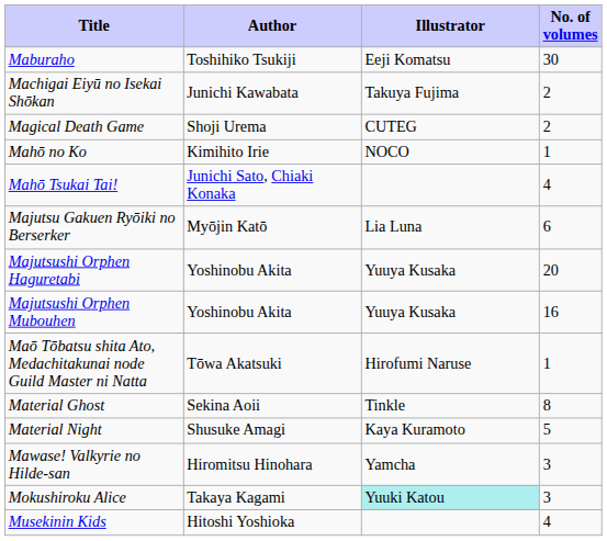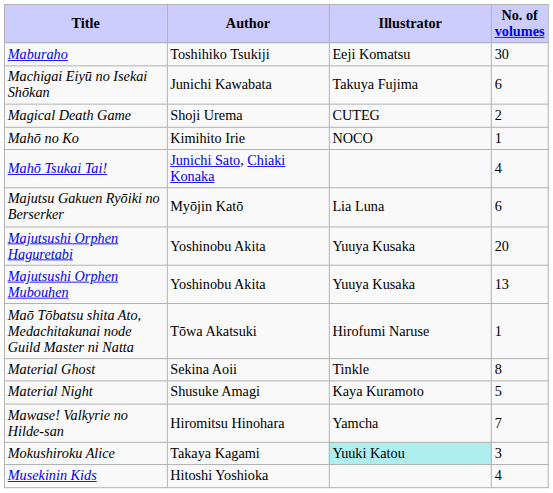Machigai Eiyū no Isekai Shōkan | No. of volumes: 2 -> 6
Majutsushi Orphen Mubouhen | No. of volumes: 16 -> 13
Mawase! Valkyrie no Hilde-san | No. of volumes: 3 -> 7
